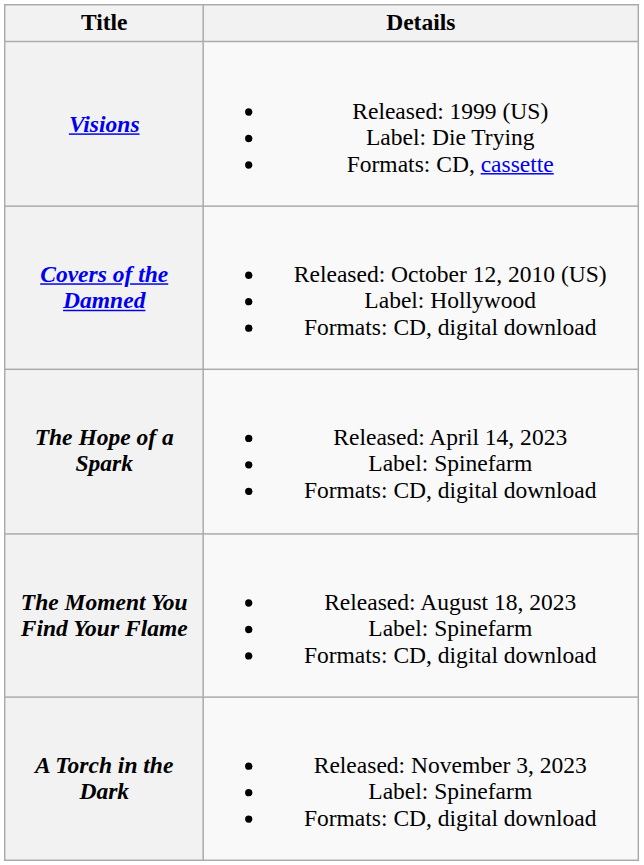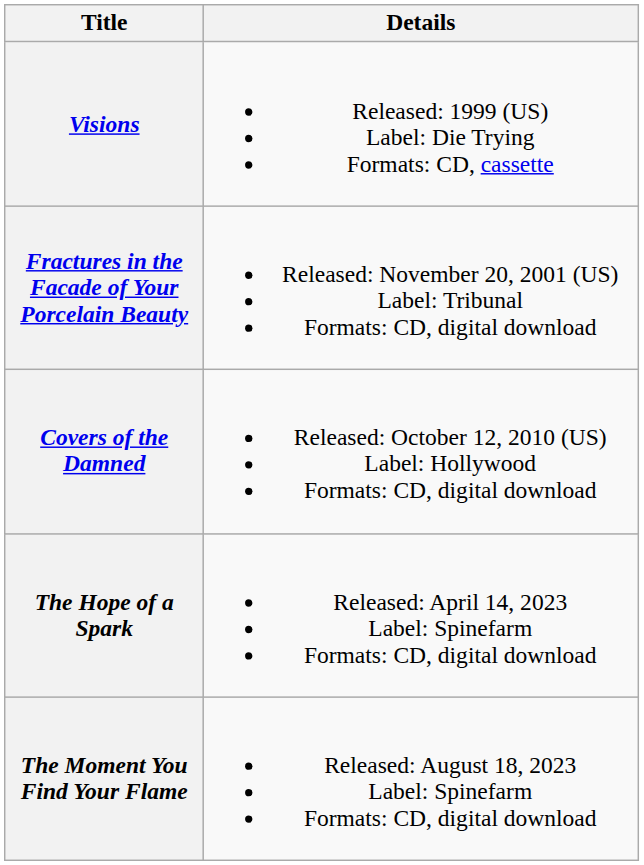+ row: Fractures in the Facade of Your Porcelain Beauty | Released: November 20, 2001 (US) Label: Tribunal Formats: CD, digital download
- row: A Torch in the Dark | Released: November 3, 2023 Label: Spinefarm Formats: CD, digital download
